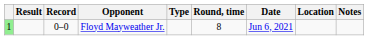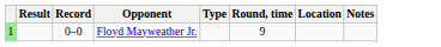- column: Date | Jun 6, 2021
Floyd Mayweather Jr. | Round, time: 8 -> 9
